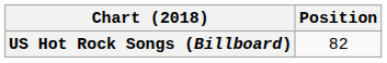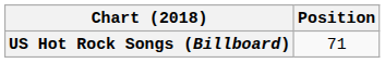US Hot Rock Songs (Billboard) | Position: 82 -> 71
